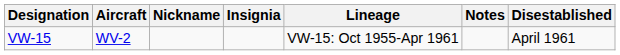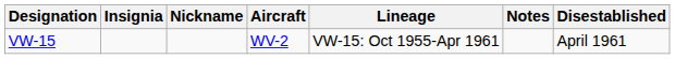columns swapped: Insignia <-> Aircraft
